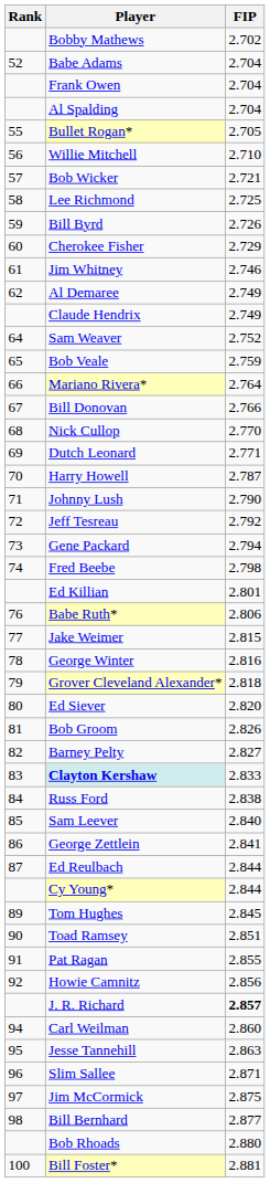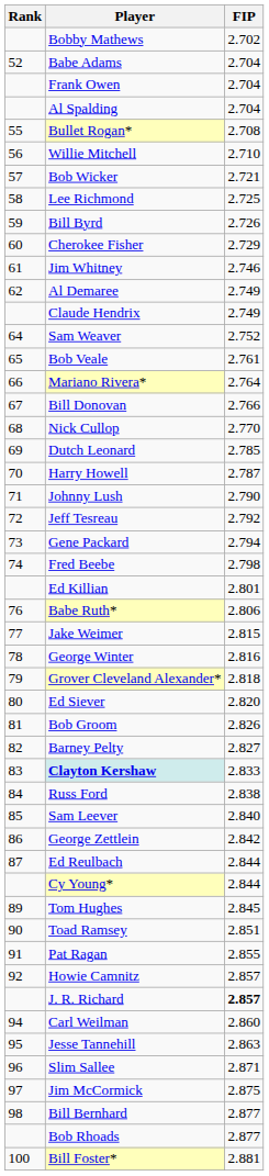Bullet Rogan* | FIP: 2.705 -> 2.708
Bob Veale | FIP: 2.759 -> 2.761
Dutch Leonard | FIP: 2.771 -> 2.785
George Zettlein | FIP: 2.841 -> 2.842
Howie Camnitz | FIP: 2.856 -> 2.857
Bob Rhoads | FIP: 2.880 -> 2.877
